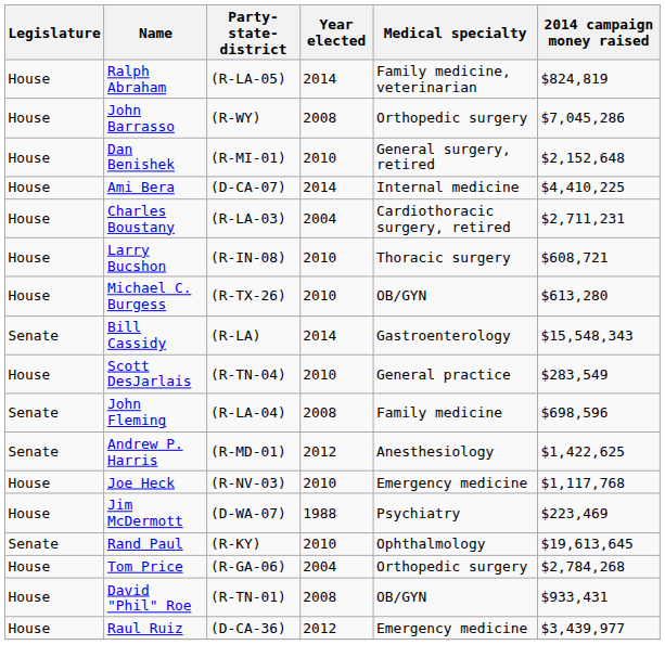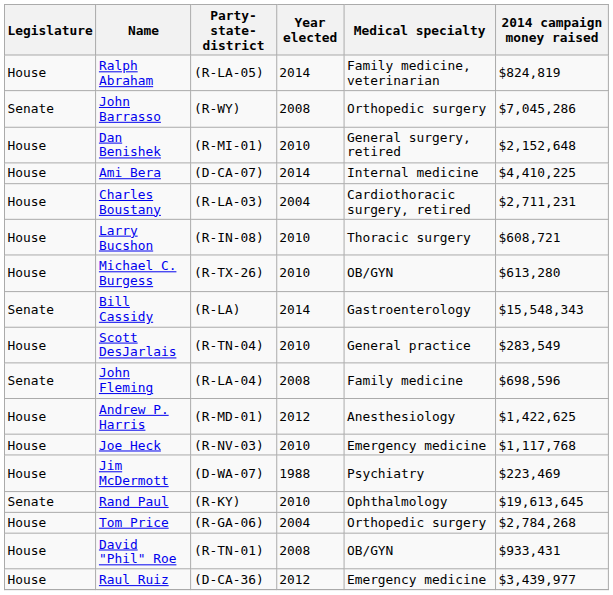John Barrasso | Legislature: House -> Senate
Andrew P. Harris | Legislature: Senate -> House
